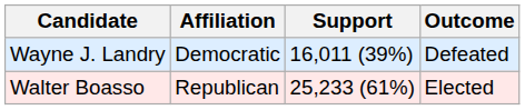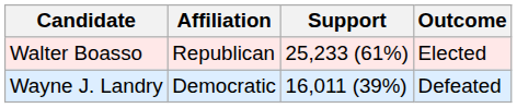rows swapped: Walter Boasso <-> Wayne J. Landry
